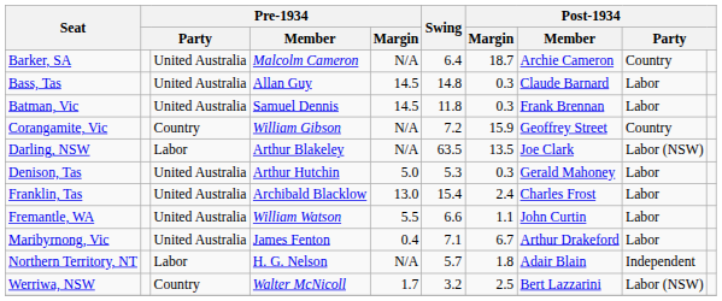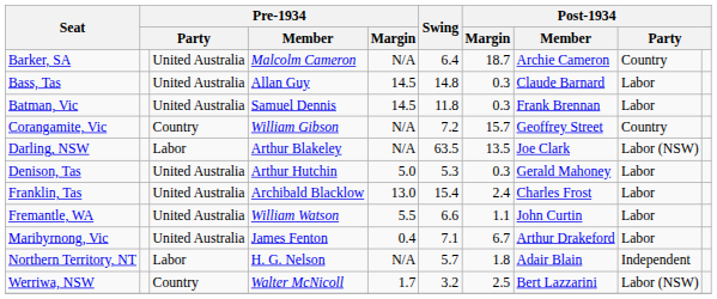Corangamite, Vic | Post-1934 / Margin: 15.9 -> 15.7
